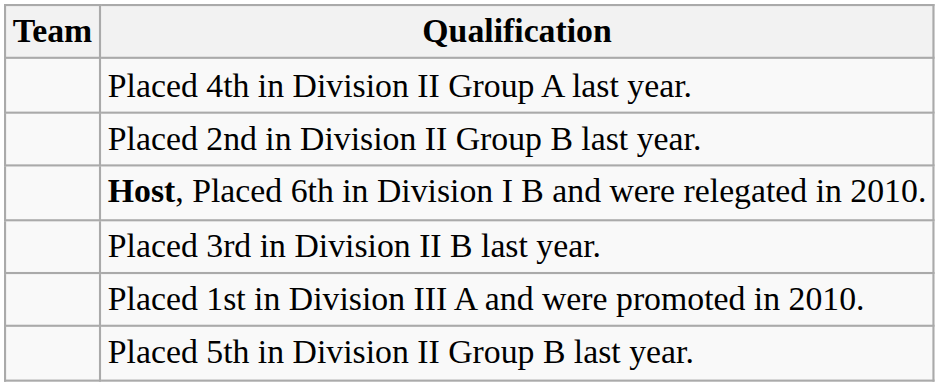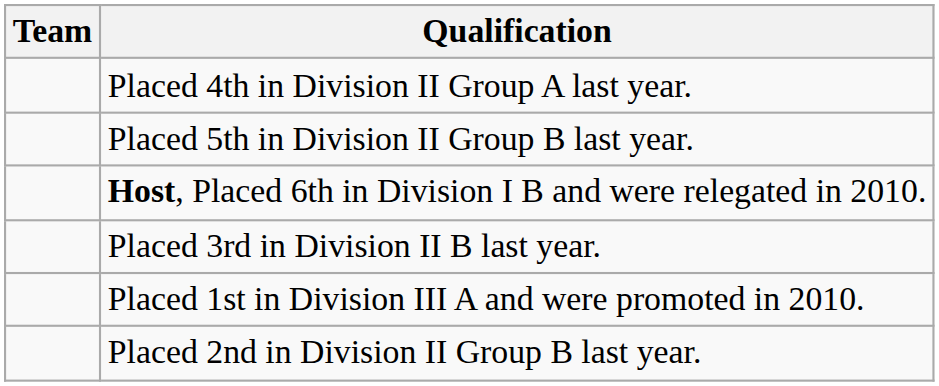rows swapped: Placed 5th in Division II Group B last year. <-> Placed 2nd in Division II Group B last year.
